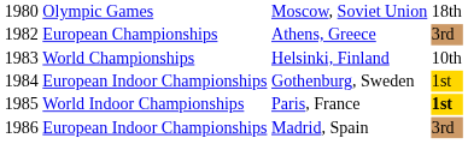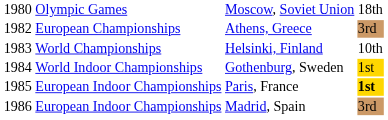Gothenburg, Sweden | column 2: European Indoor Championships -> World Indoor Championships
Paris, France | column 2: World Indoor Championships -> European Indoor Championships
